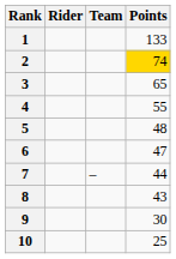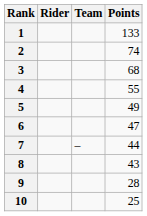2 | Points: gold background -> no background
3 | Points: 65 -> 68
5 | Points: 48 -> 49
9 | Points: 30 -> 28
